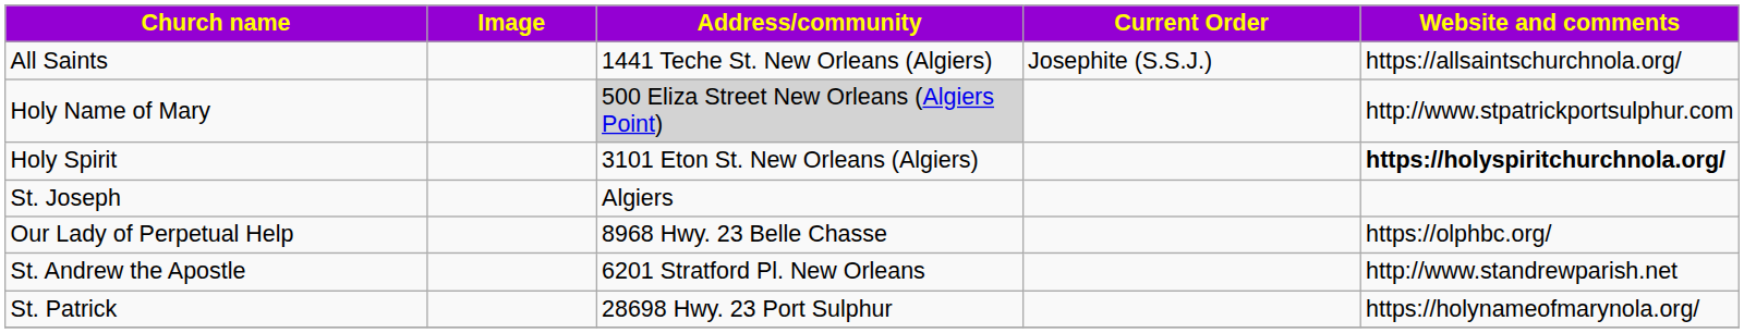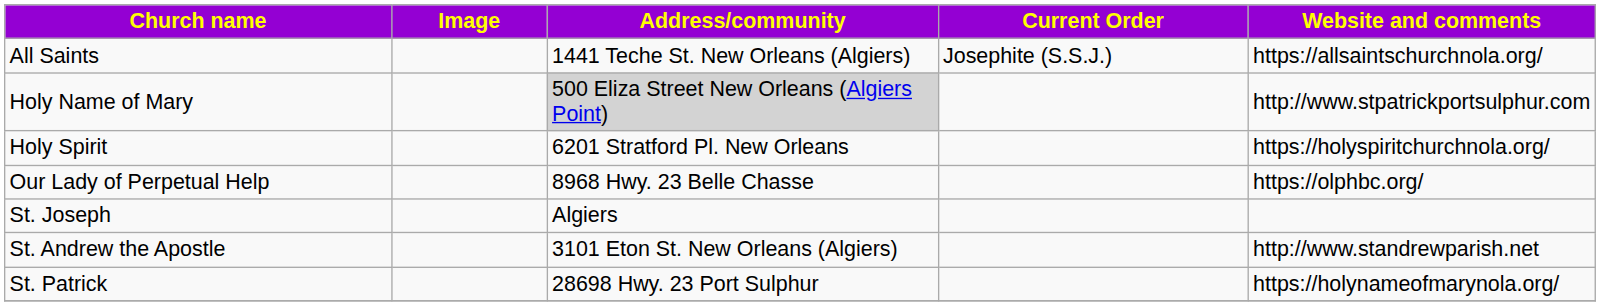Holy Spirit | Address/community: 3101 Eton St. New Orleans (Algiers) -> 6201 Stratford Pl. New Orleans
Holy Spirit | Website and comments: bold -> normal
rows swapped: Our Lady of Perpetual Help <-> St. Joseph
St. Andrew the Apostle | Address/community: 6201 Stratford Pl. New Orleans -> 3101 Eton St. New Orleans (Algiers)
